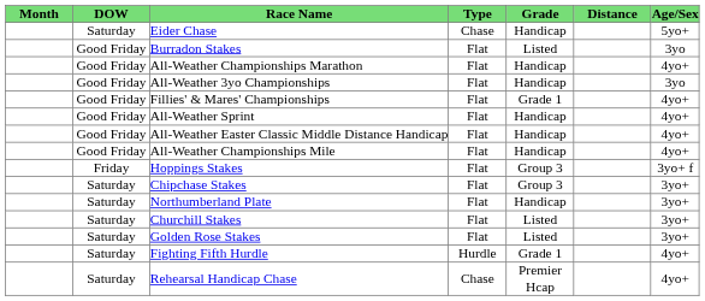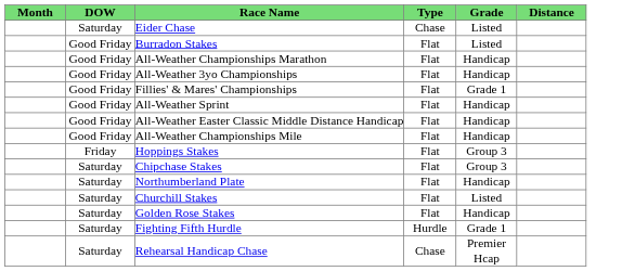- column: Age/Sex | 5yo+ | 3yo | 4yo+ | 3yo | 4yo+ | 4yo+ | 4yo+ | 4yo+ | 3yo+ f | 3yo+ | 3yo+ | 3yo+ | 3yo+ | 4yo+ | 4yo+
Eider Chase | Grade: Handicap -> Listed
Golden Rose Stakes | Grade: Listed -> Handicap
